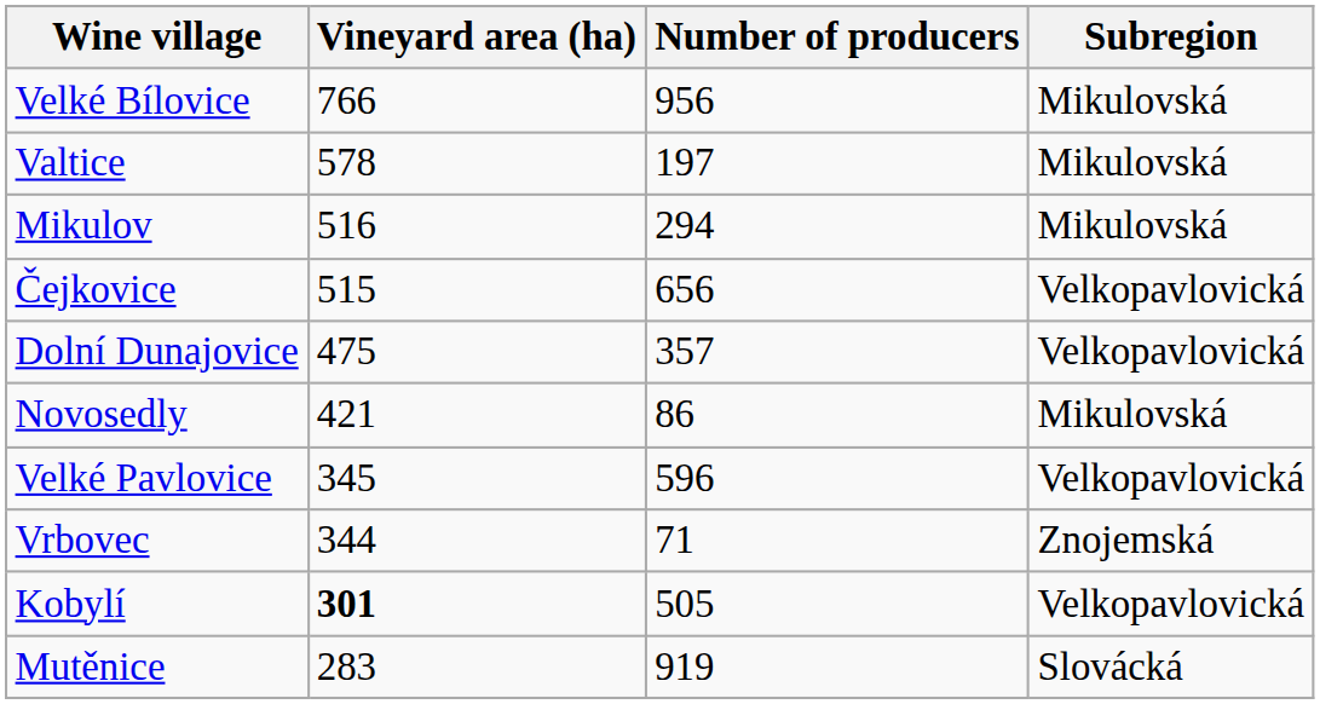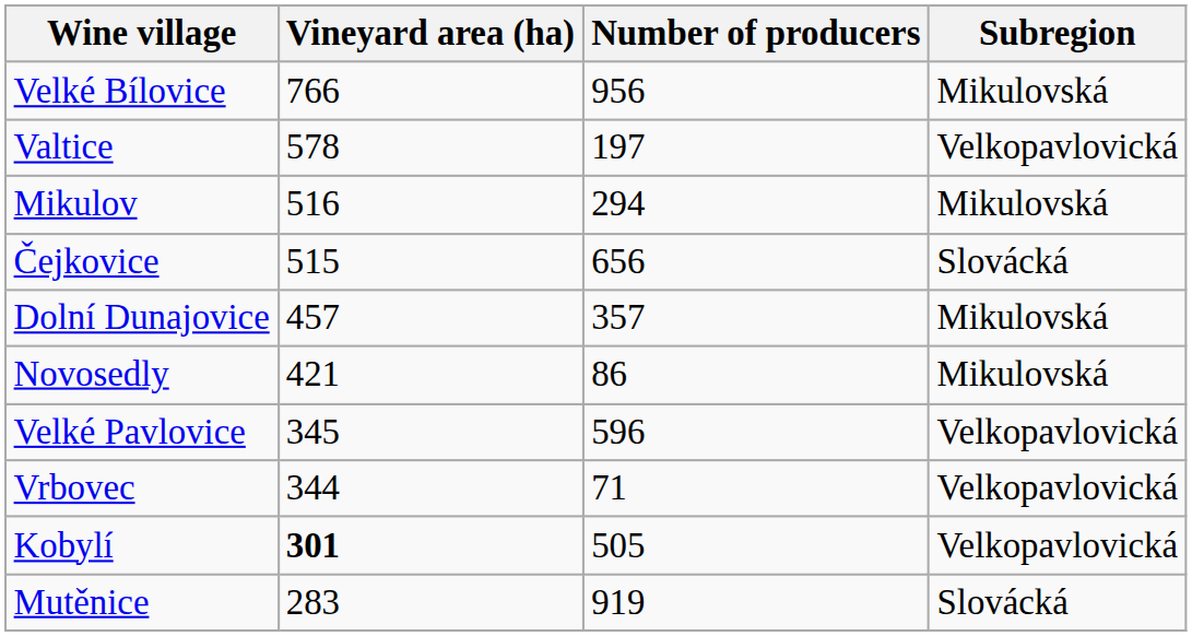Valtice | Subregion: Mikulovská -> Velkopavlovická
Čejkovice | Subregion: Velkopavlovická -> Slovácká
Dolní Dunajovice | Vineyard area (ha): 475 -> 457
Dolní Dunajovice | Subregion: Velkopavlovická -> Mikulovská
Vrbovec | Subregion: Znojemská -> Velkopavlovická
